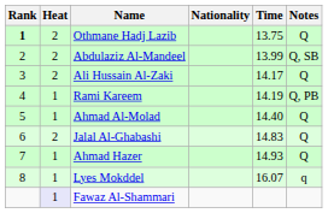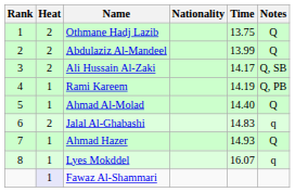Othmane Hadj Lazib | Rank: bold -> normal
Abdulaziz Al-Mandeel | Notes: Q, SB -> Q
Ali Hussain Al-Zaki | Notes: Q -> Q, SB
Jalal Al-Ghabashi | Notes: Q -> q
